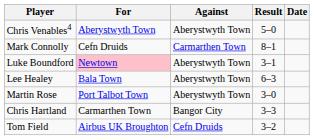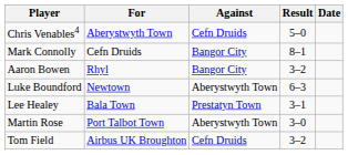Chris Venables4 | Against: Aberystwyth Town -> Cefn Druids
Mark Connolly | Against: Carmarthen Town -> Bangor City
+ row: Aaron Bowen | Rhyl | Bangor City | 3–2
Luke Boundford | For: pink background -> no background
Luke Boundford | Result: 3–1 -> 6–3
Lee Healey | Against: Aberystwyth Town -> Prestatyn Town
Lee Healey | Result: 6–3 -> 3–1
- row: Chris Hartland | Carmarthen Town | Bangor City | 3–3
